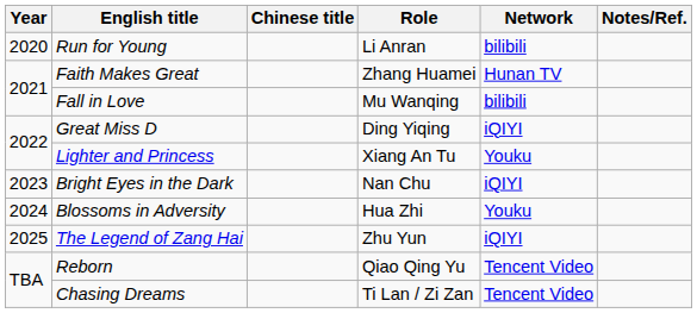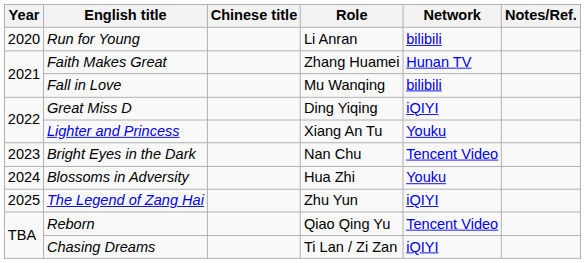Bright Eyes in the Dark | Network: iQIYI -> Tencent Video
Chasing Dreams | Network: Tencent Video -> iQIYI
